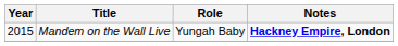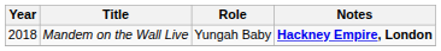Mandem on the Wall Live | Year: 2015 -> 2018
